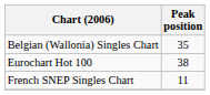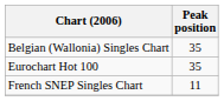Eurochart Hot 100 | Peak position: 38 -> 35
